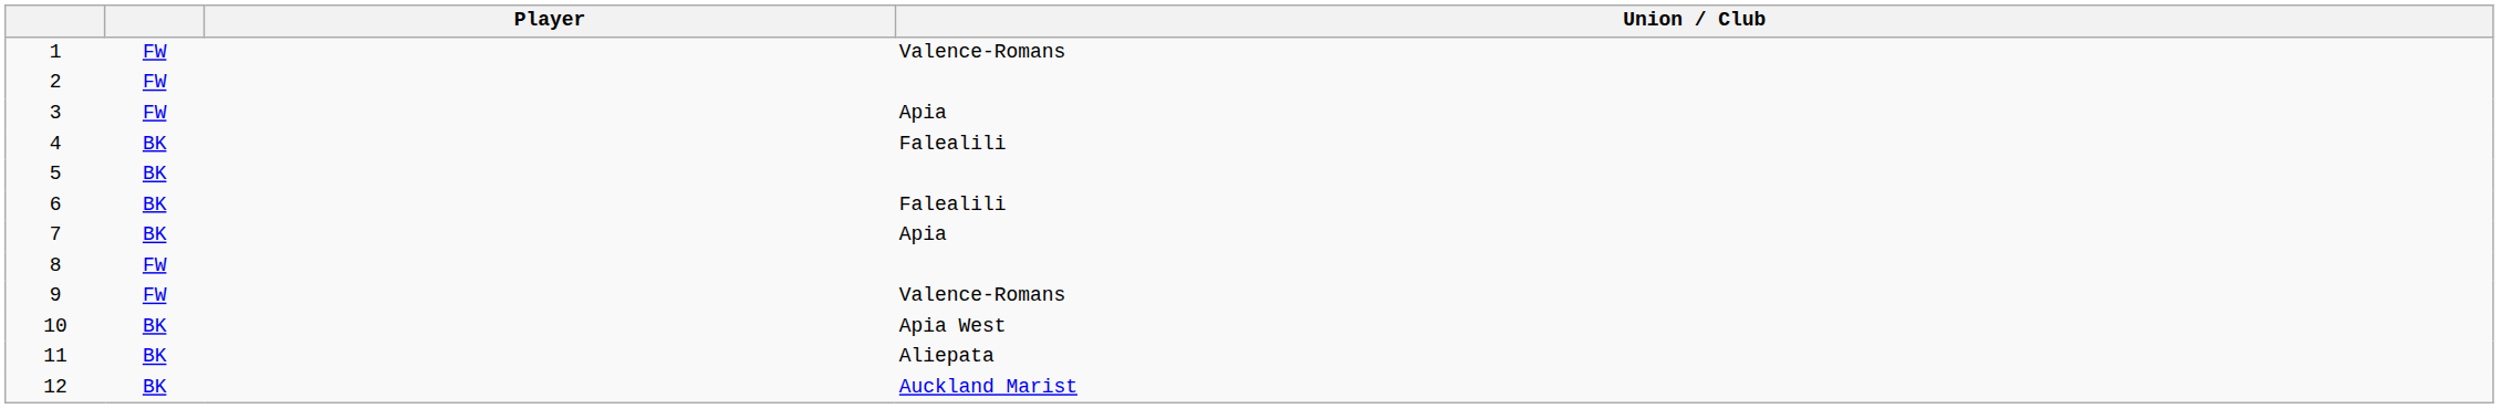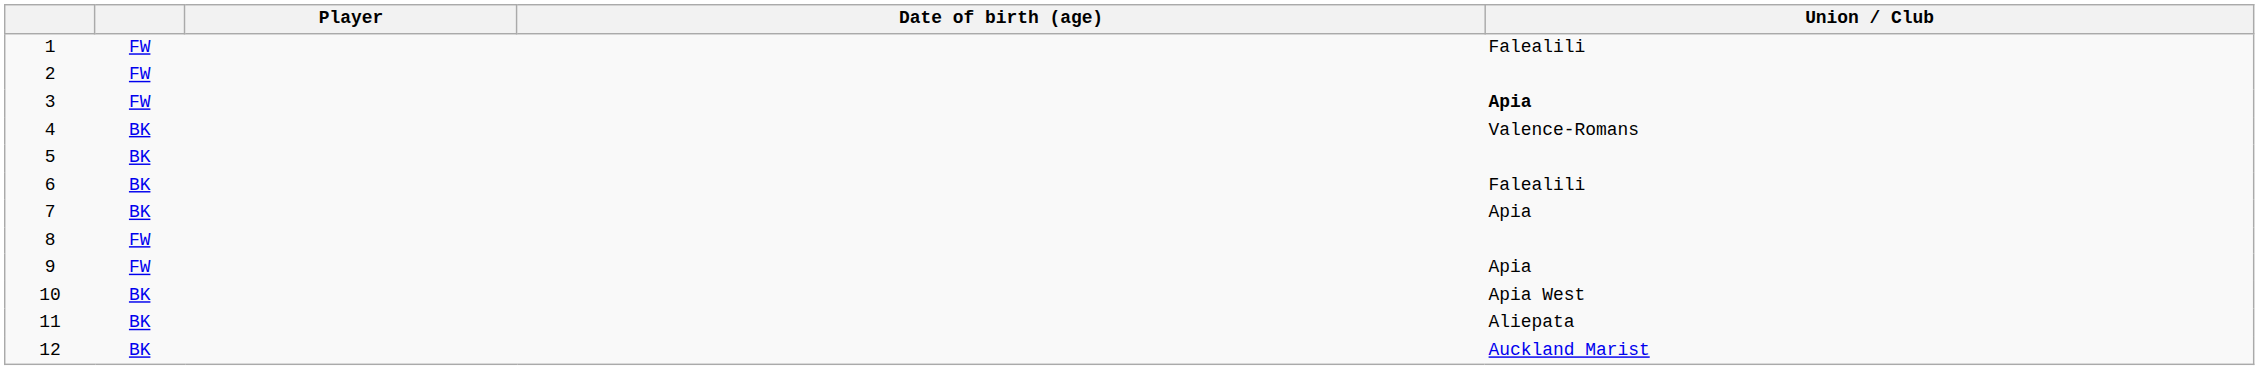+ column: Date of birth (age)
1 | Union / Club: Valence-Romans -> Falealili
3 | Union / Club: normal -> bold
4 | Union / Club: Falealili -> Valence-Romans
9 | Union / Club: Valence-Romans -> Apia
